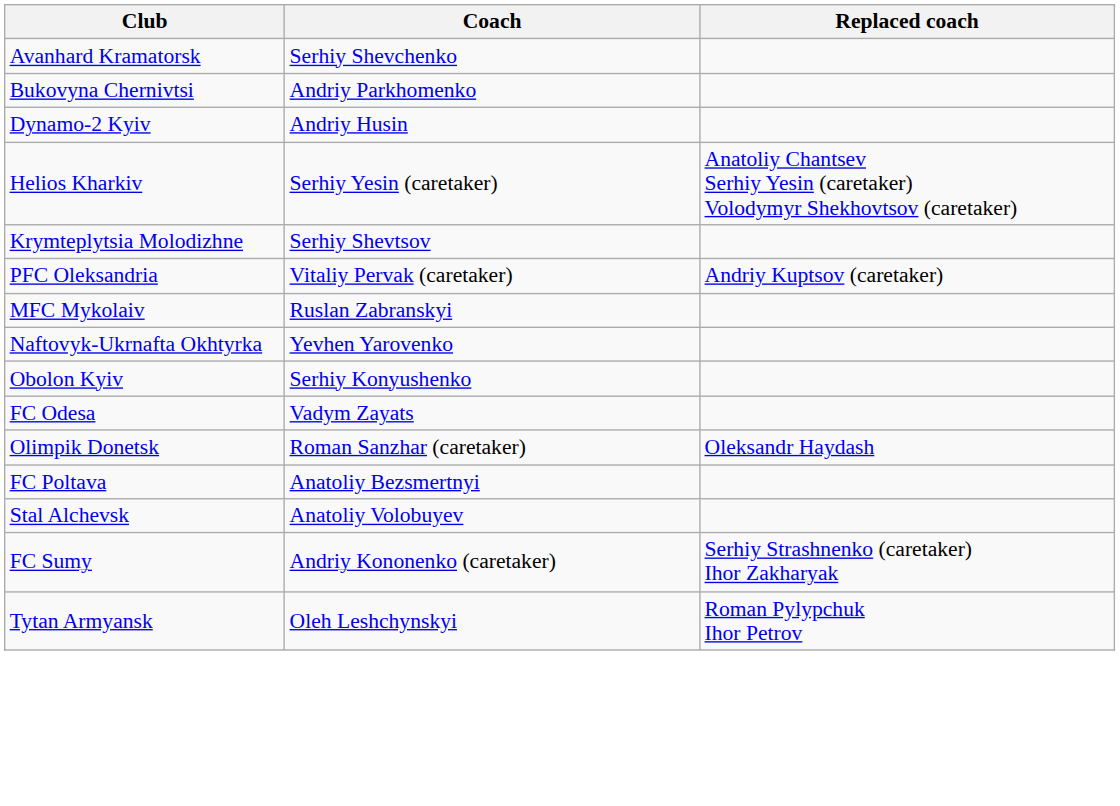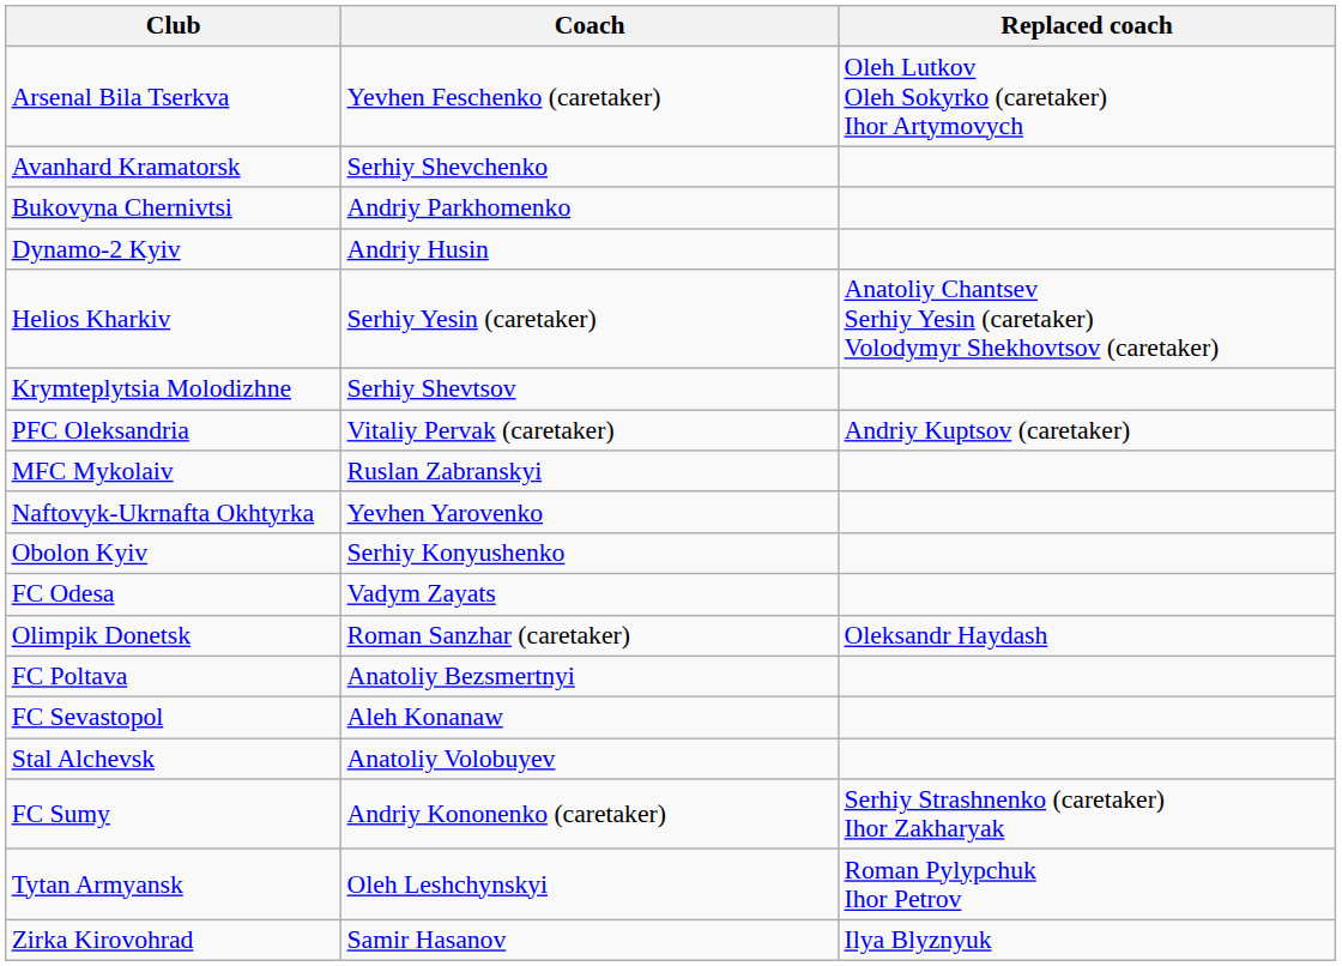+ row: Arsenal Bila Tserkva | Yevhen Feschenko (caretaker) | Oleh Lutkov Oleh Sokyrko (caretaker) Ihor Artymovych
+ row: FC Sevastopol | Aleh Konanaw
+ row: Zirka Kirovohrad | Samir Hasanov | Ilya Blyznyuk
